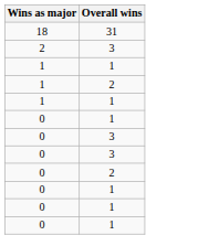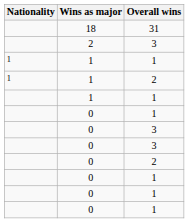+ column: Nationality | 1 | 1
